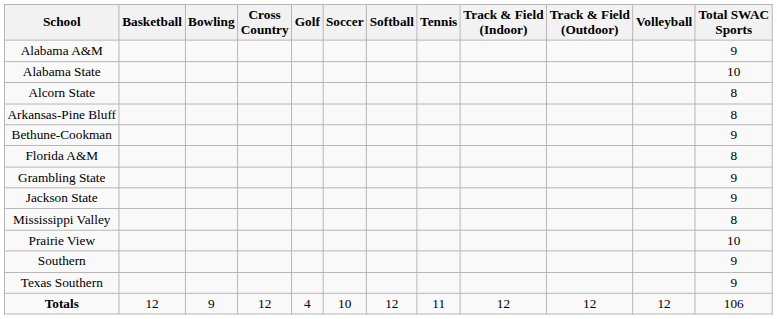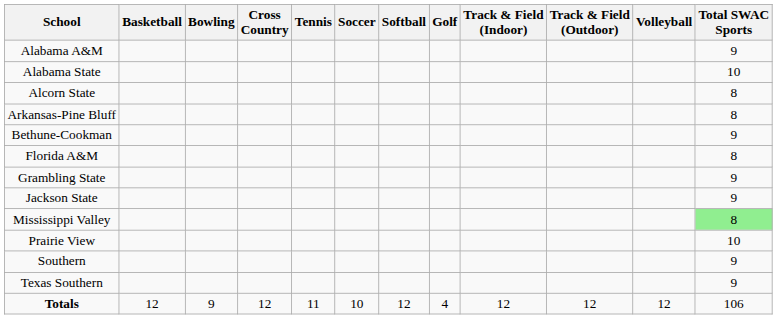columns swapped: Golf <-> Tennis
Mississippi Valley | Total SWAC Sports: no background -> lightgreen background
